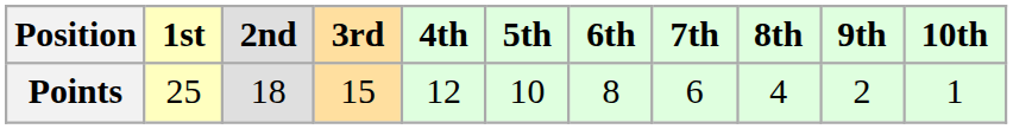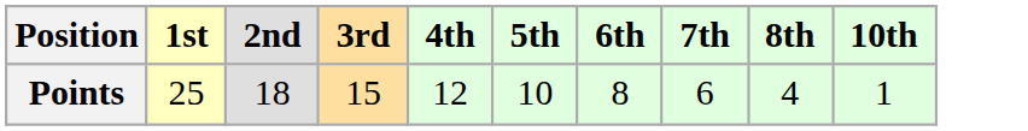- column: 9th | 2
